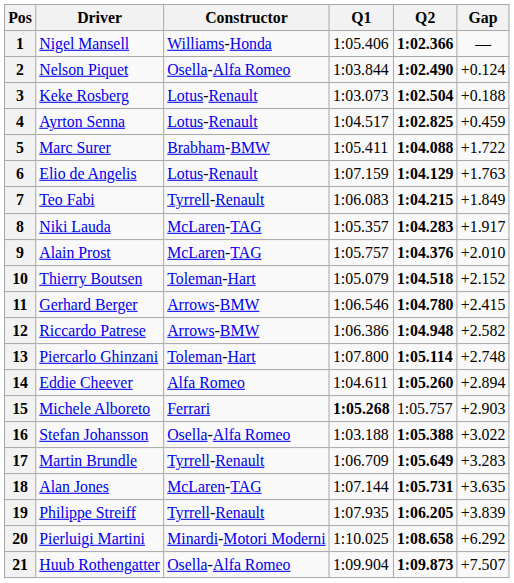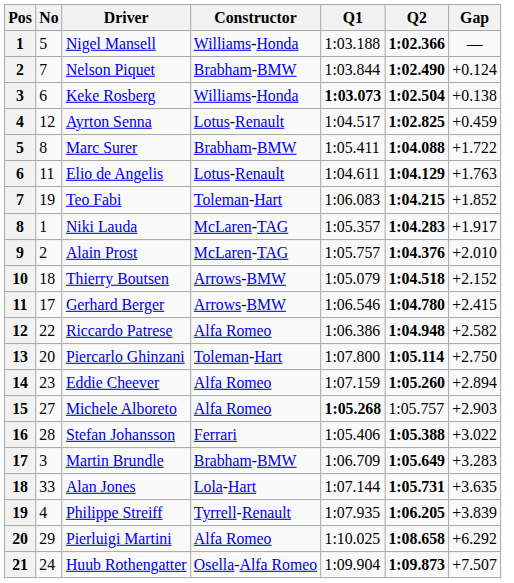+ column: No | 5 | 7 | 6 | 12 | 8 | 11 | 19 | 1 | 2 | 18 | 17 | 22 | 20 | 23 | 27 | 28 | 3 | 33 | 4 | 29 | 24
Nigel Mansell | Q1: 1:05.406 -> 1:03.188
Nelson Piquet | Constructor: Osella-Alfa Romeo -> Brabham-BMW
Keke Rosberg | Constructor: Lotus-Renault -> Williams-Honda
Keke Rosberg | Q1: normal -> bold
Keke Rosberg | Gap: +0.188 -> +0.138
Elio de Angelis | Q1: 1:07.159 -> 1:04.611
Teo Fabi | Constructor: Tyrrell-Renault -> Toleman-Hart
Teo Fabi | Gap: +1.849 -> +1.852
Thierry Boutsen | Constructor: Toleman-Hart -> Arrows-BMW
Riccardo Patrese | Constructor: Arrows-BMW -> Alfa Romeo
Piercarlo Ghinzani | Gap: +2.748 -> +2.750
Eddie Cheever | Q1: 1:04.611 -> 1:07.159
Michele Alboreto | Constructor: Ferrari -> Alfa Romeo
Stefan Johansson | Constructor: Osella-Alfa Romeo -> Ferrari
Stefan Johansson | Q1: 1:03.188 -> 1:05.406
Martin Brundle | Constructor: Tyrrell-Renault -> Brabham-BMW
Alan Jones | Constructor: McLaren-TAG -> Lola-Hart
Pierluigi Martini | Constructor: Minardi-Motori Moderni -> Alfa Romeo
